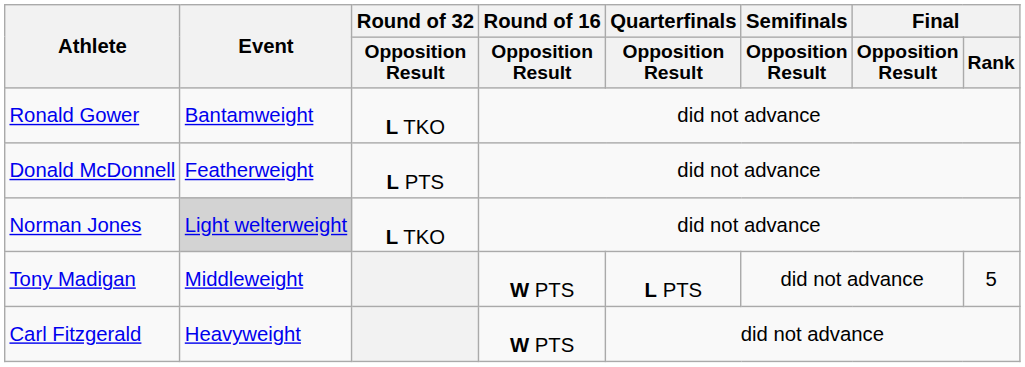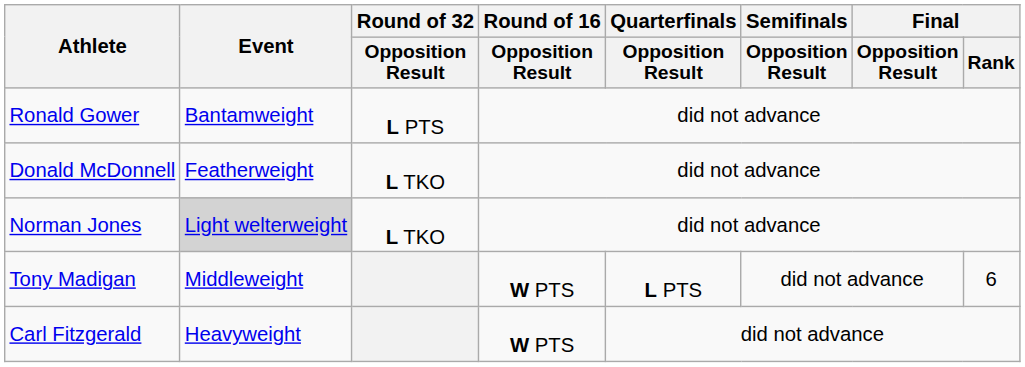Ronald Gower | Round of 32 / Opposition Result: L TKO -> L PTS
Donald McDonnell | Round of 32 / Opposition Result: L PTS -> L TKO
Tony Madigan | Final / Rank: 5 -> 6
